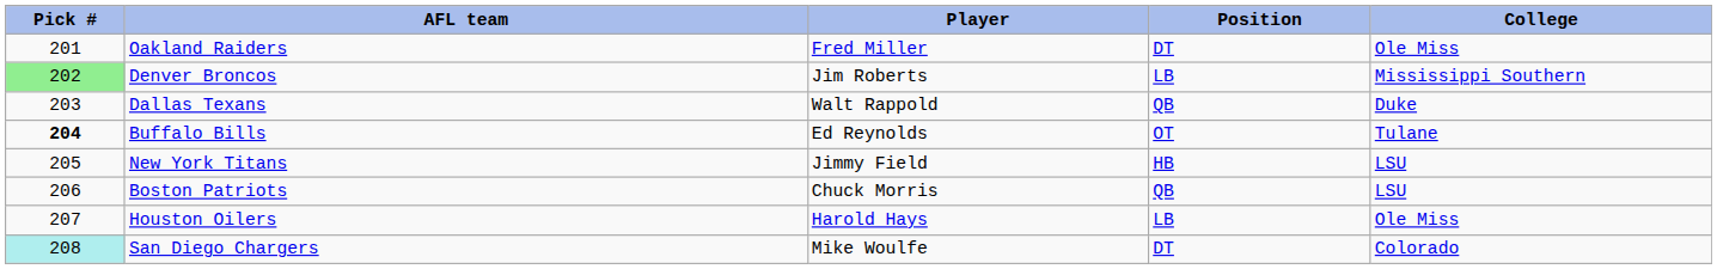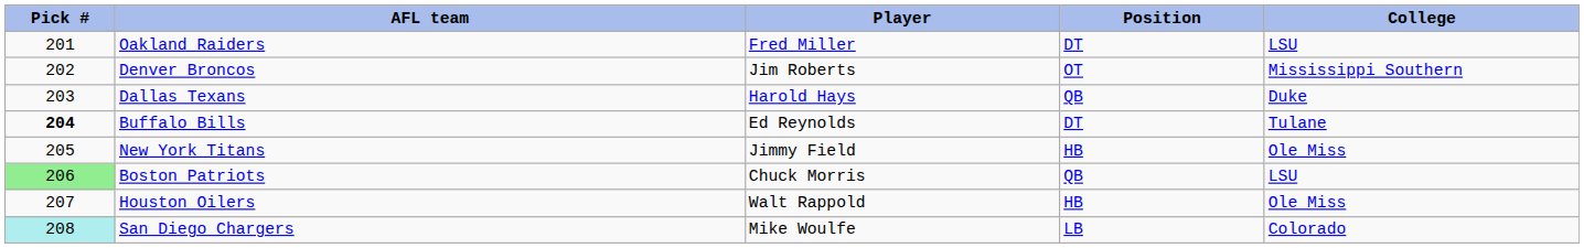Oakland Raiders | College: Ole Miss -> LSU
Denver Broncos | Pick #: lightgreen background -> no background
Denver Broncos | Position: LB -> OT
Dallas Texans | Player: Walt Rappold -> Harold Hays
Buffalo Bills | Position: OT -> DT
New York Titans | College: LSU -> Ole Miss
Boston Patriots | Pick #: no background -> lightgreen background
Houston Oilers | Player: Harold Hays -> Walt Rappold
Houston Oilers | Position: LB -> HB
San Diego Chargers | Position: DT -> LB
